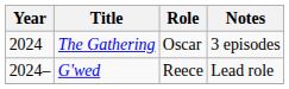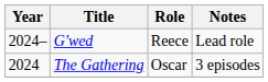rows swapped: The Gathering <-> G'wed
